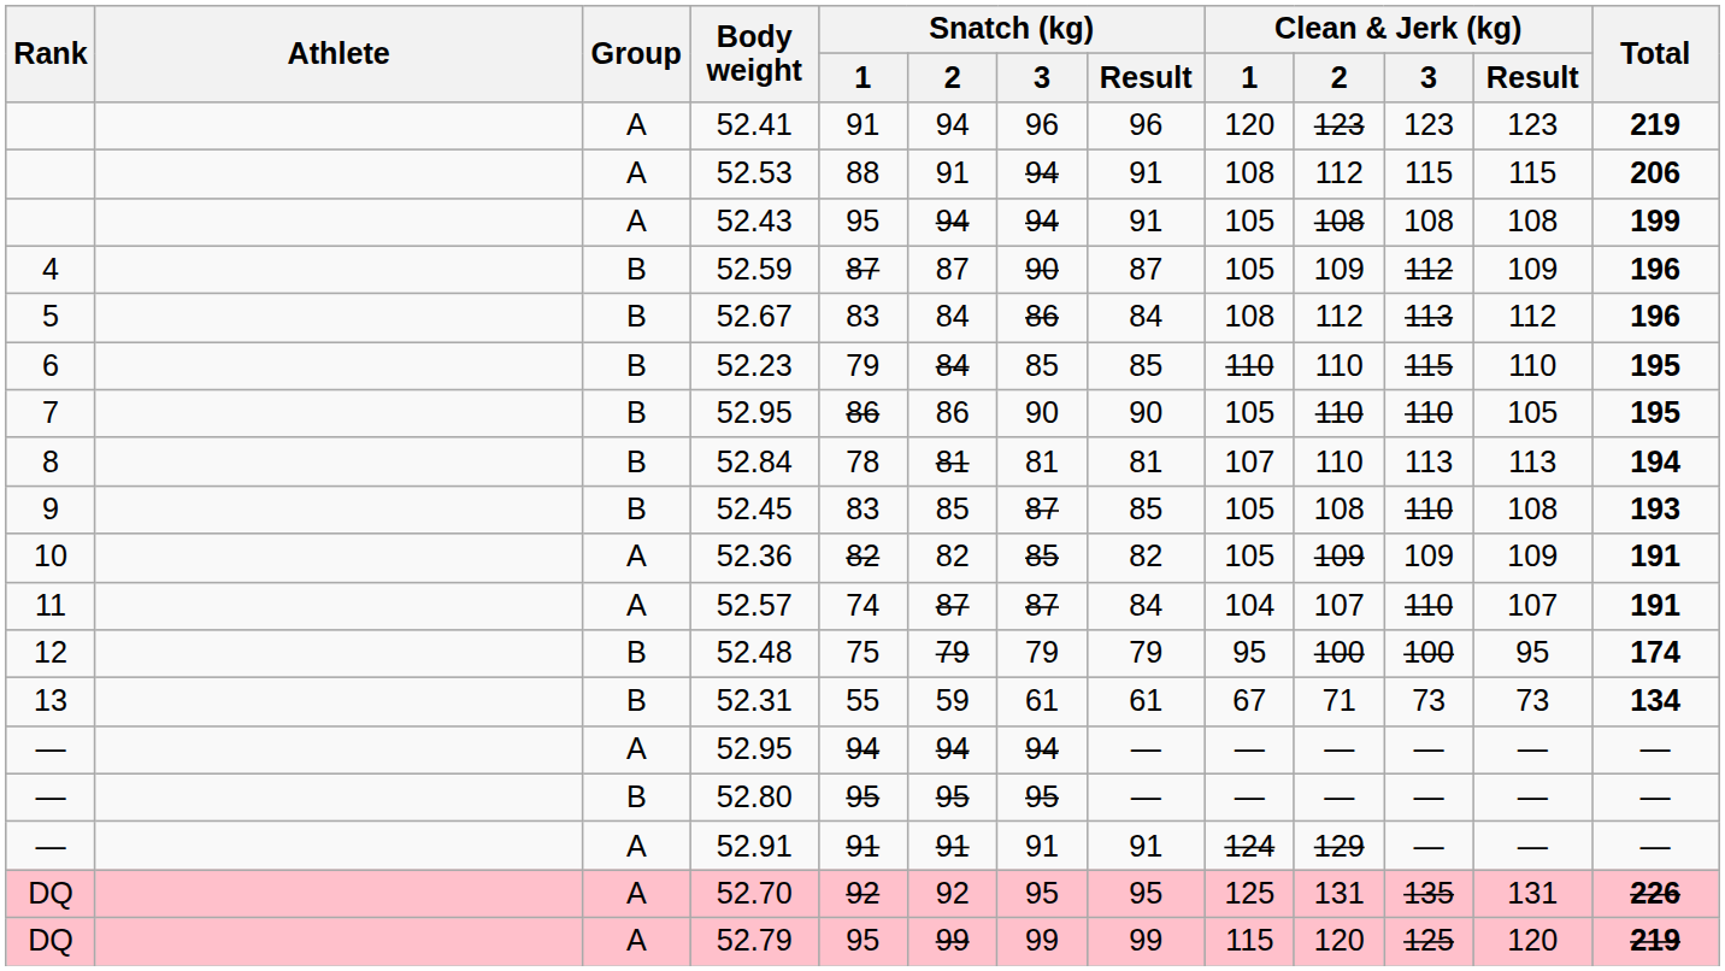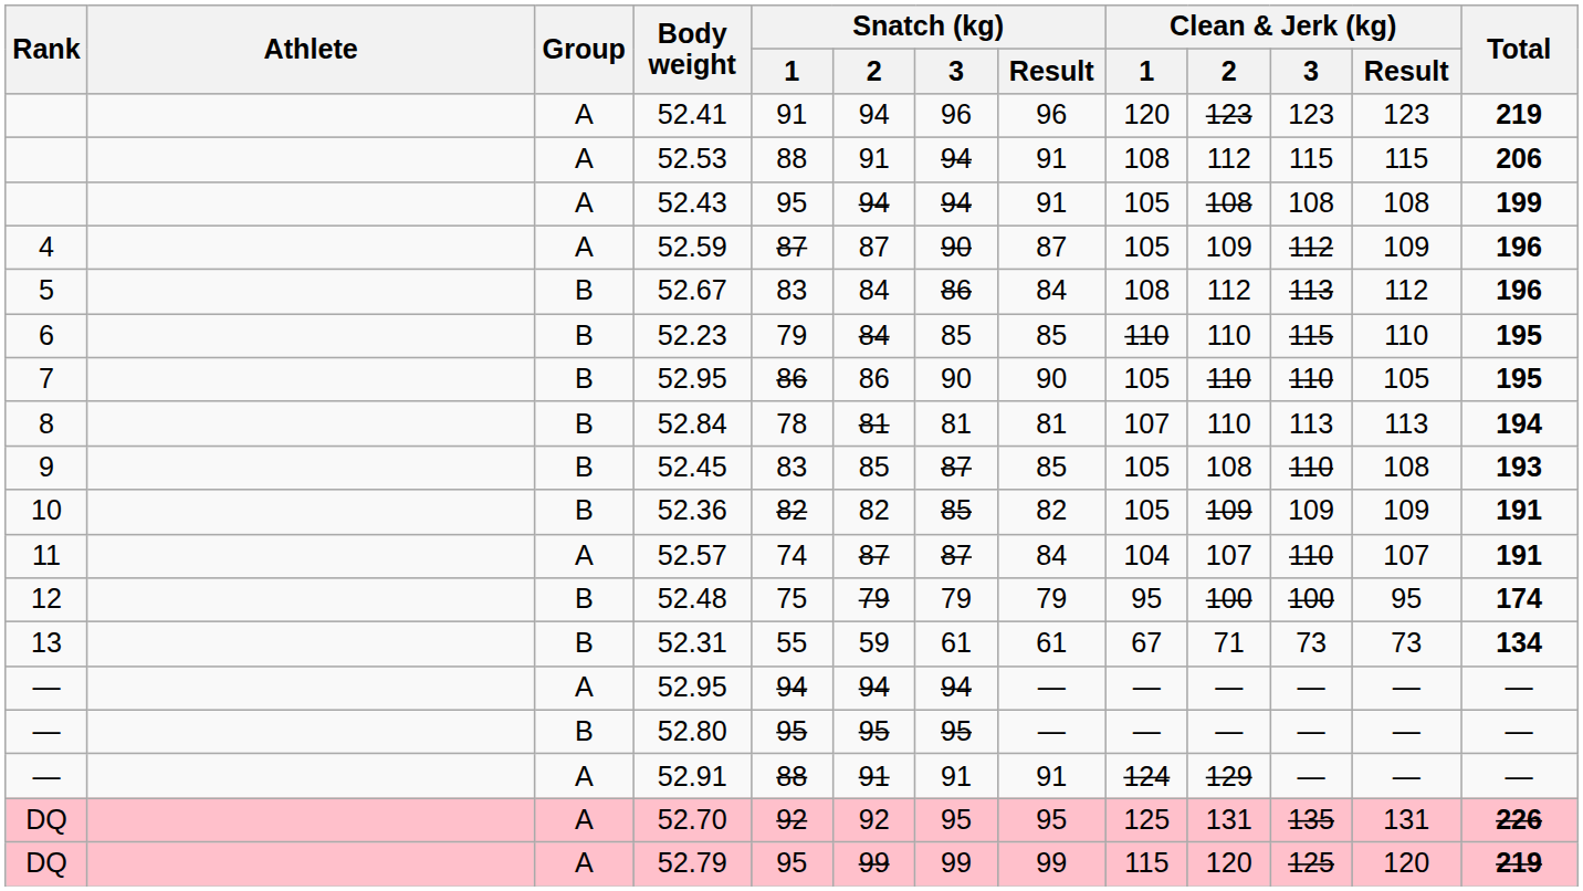52.59 | Group: B -> A
52.36 | Group: A -> B
52.91 | Snatch (kg) / 1: 91 -> 88
